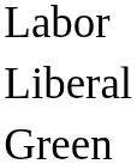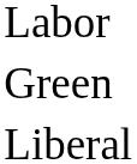rows swapped: Liberal <-> Green
